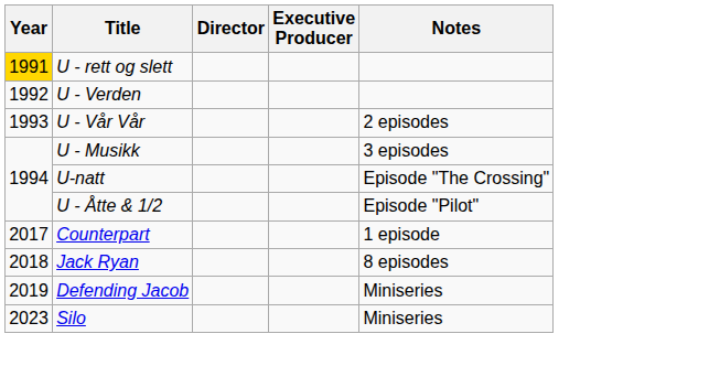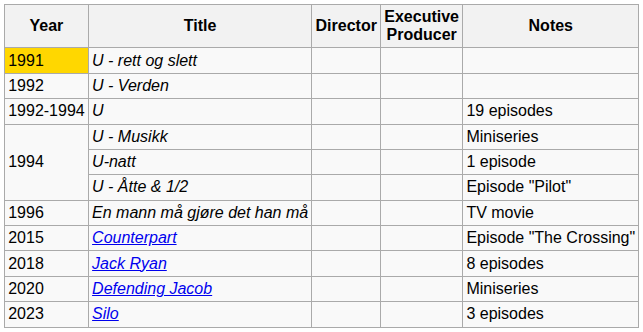+ row: 1992-1994 | U | 19 episodes
- row: 1993 | U - Vår Vår | 2 episodes
U - Musikk | Notes: 3 episodes -> Miniseries
U-natt | Notes: Episode "The Crossing" -> 1 episode
+ row: 1996 | En mann må gjøre det han må | TV movie
Counterpart | Year: 2017 -> 2015
Counterpart | Notes: 1 episode -> Episode "The Crossing"
Defending Jacob | Year: 2019 -> 2020
Silo | Notes: Miniseries -> 3 episodes
